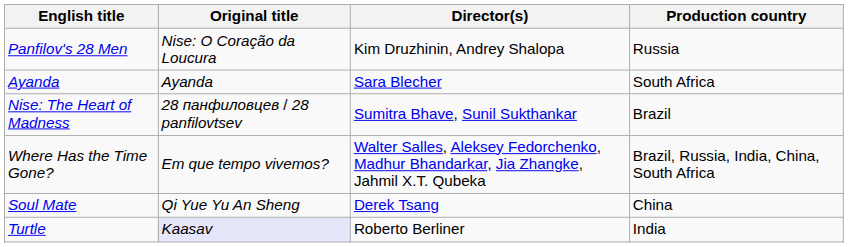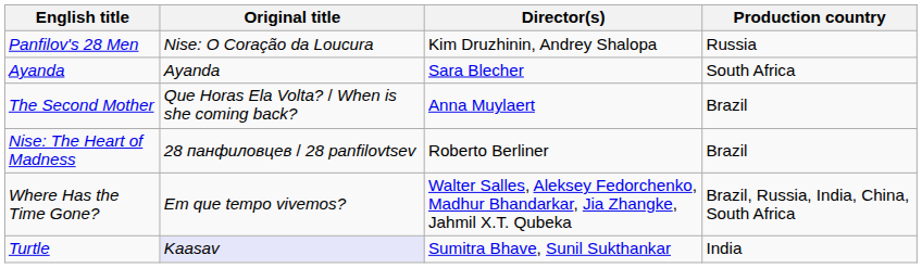+ row: The Second Mother | Que Horas Ela Volta? / When is she coming back? | Anna Muylaert | Brazil
Nise: The Heart of Madness | Director(s): Sumitra Bhave, Sunil Sukthankar -> Roberto Berliner
- row: Soul Mate | Qi Yue Yu An Sheng | Derek Tsang | China
Turtle | Director(s): Roberto Berliner -> Sumitra Bhave, Sunil Sukthankar
